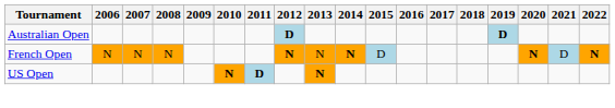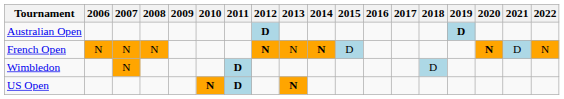French Open | 2022: bold -> normal
+ row: Wimbledon | N | D | D
